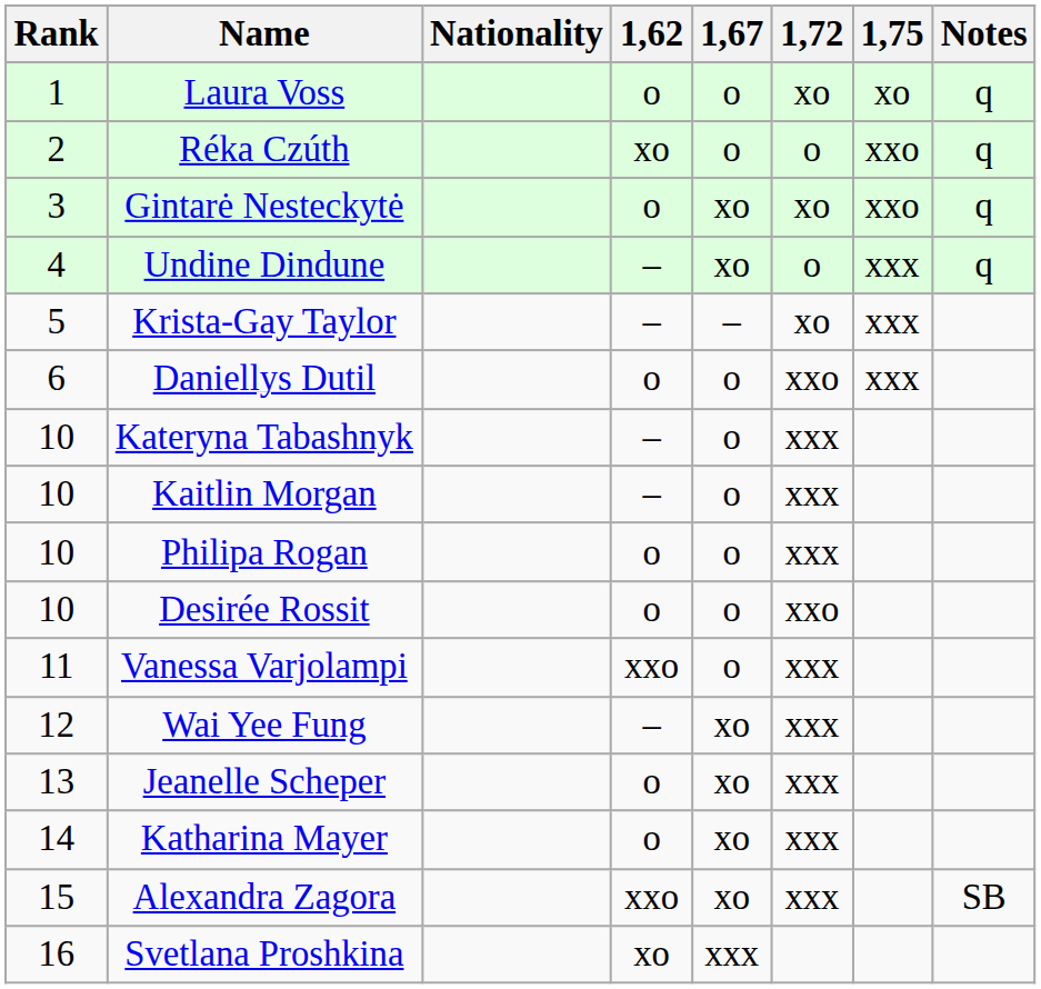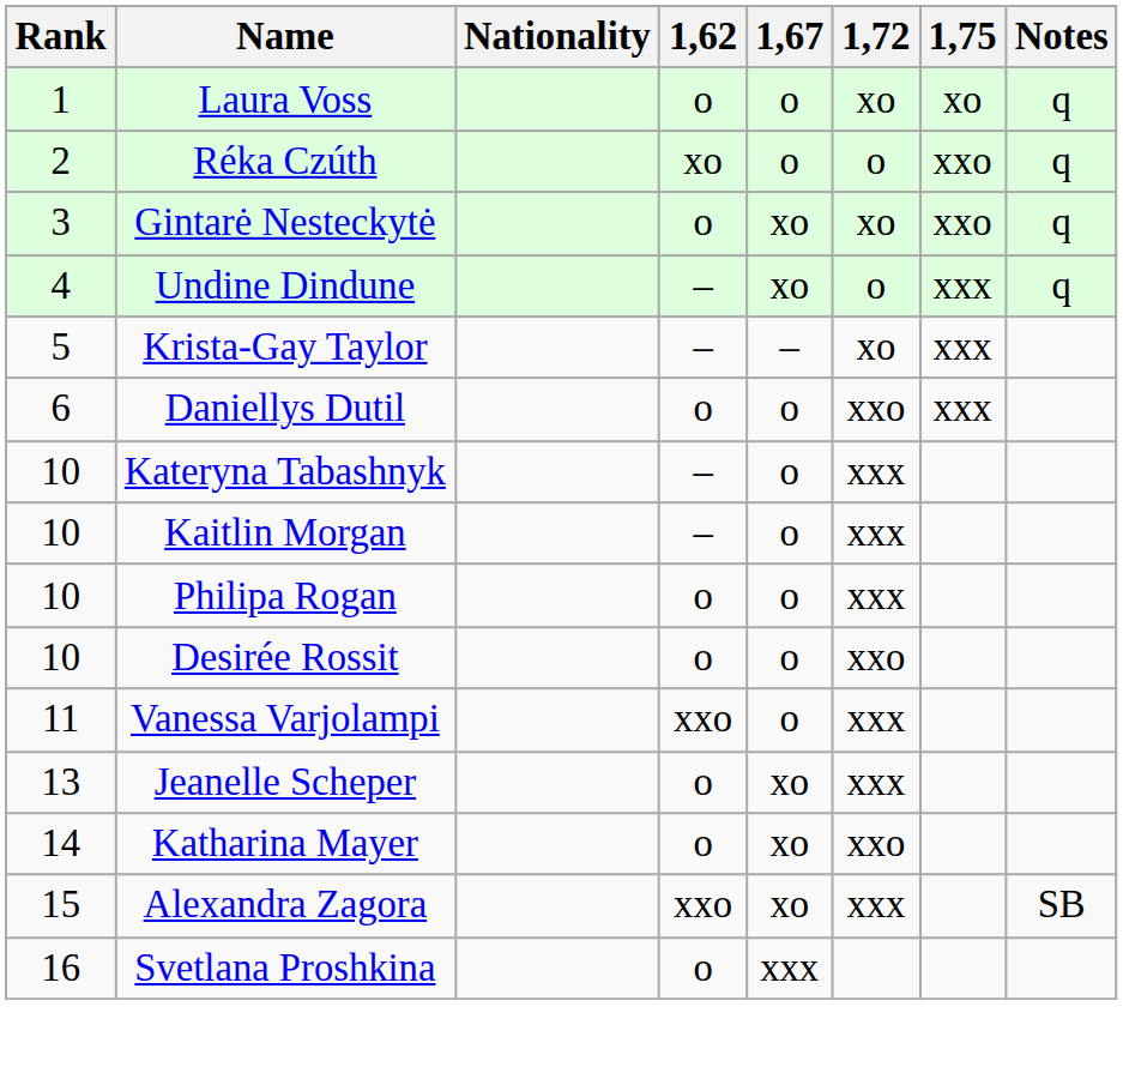- row: 12 | Wai Yee Fung | – | xo | xxx
Katharina Mayer | 1,72: xxx -> xxo
Svetlana Proshkina | 1,62: xo -> o
